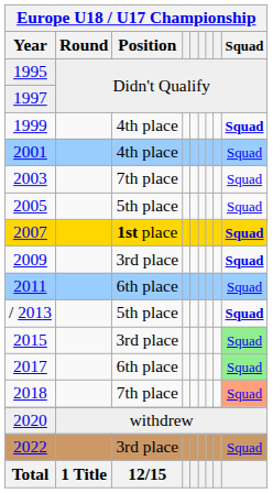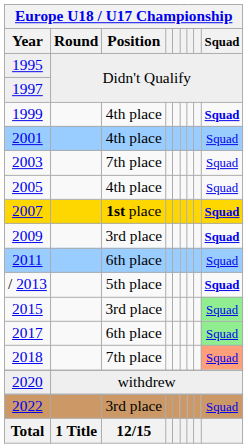2005 | Europe U18 / U17 Championship / Position: 5th place -> 4th place
